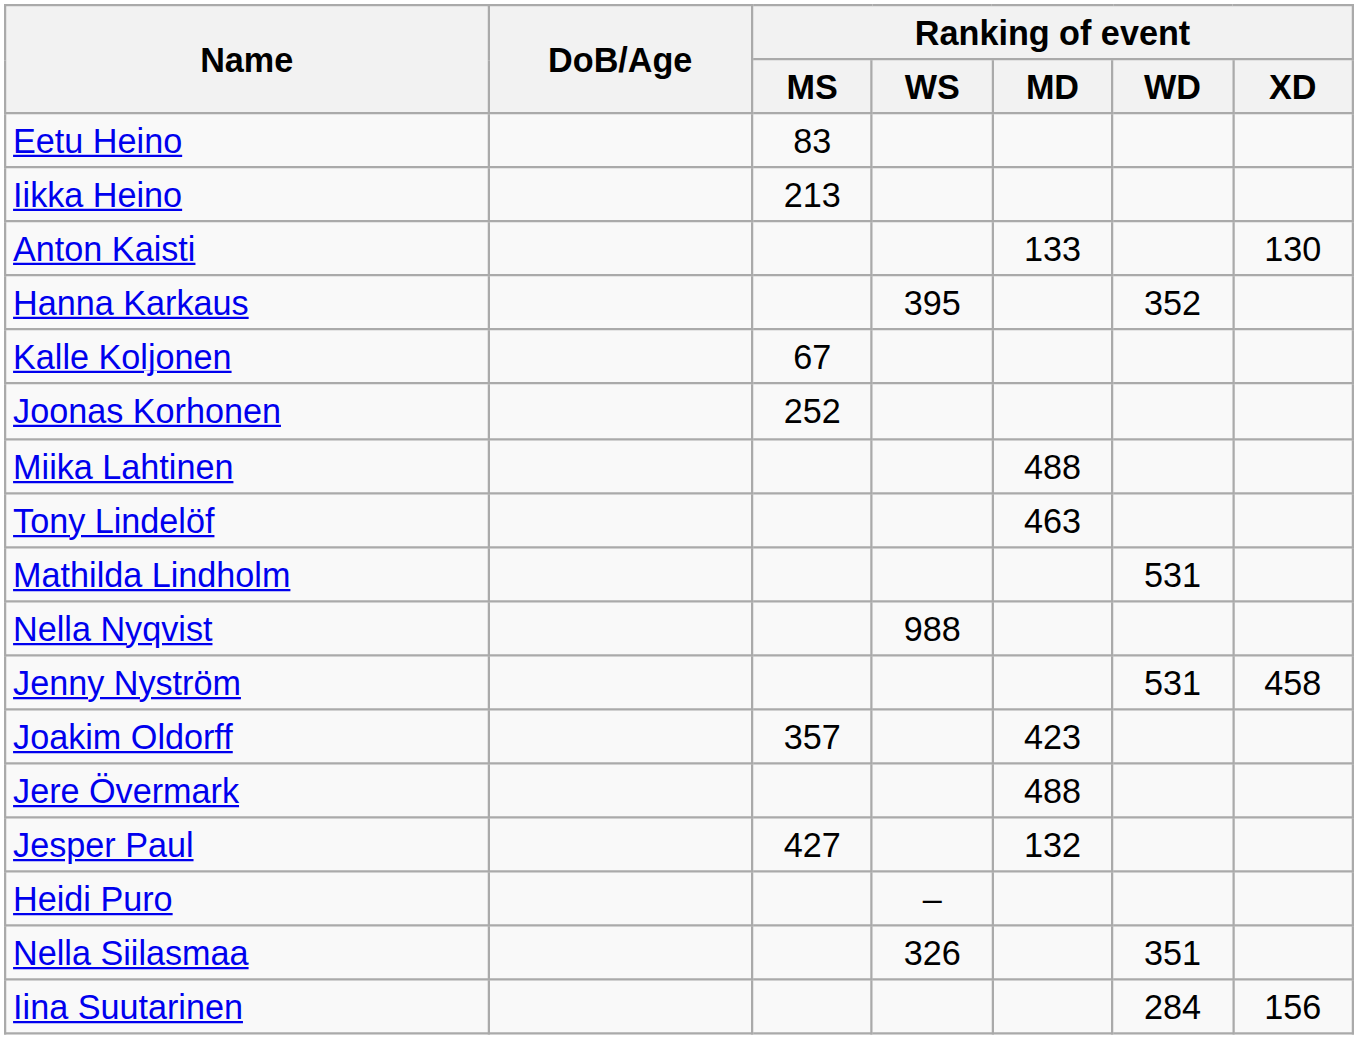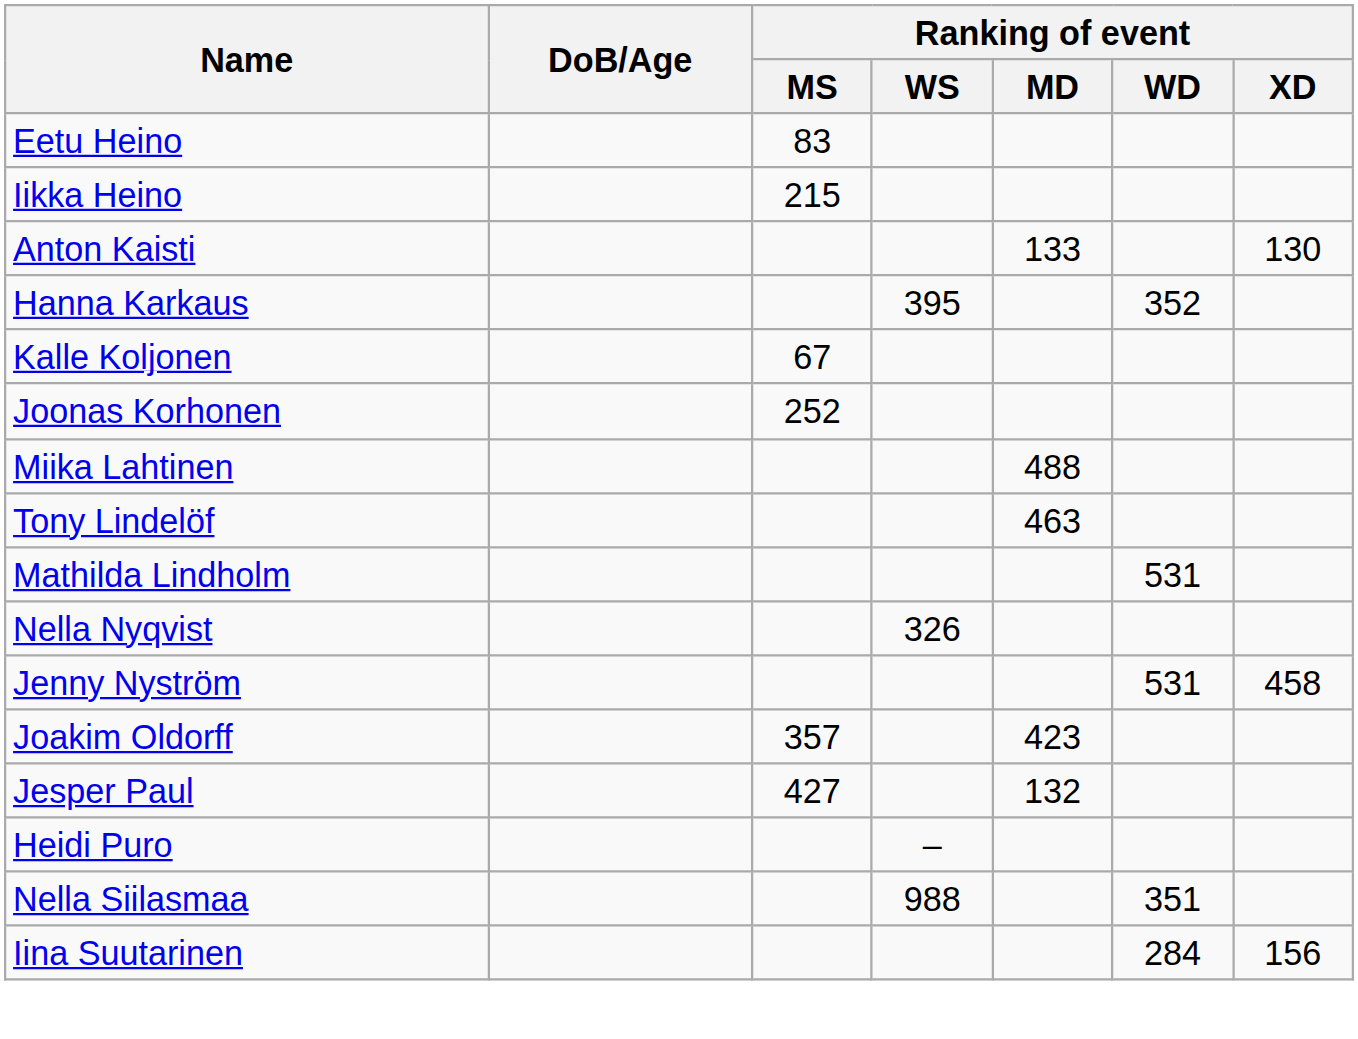Iikka Heino | Ranking of event / MS: 213 -> 215
Nella Nyqvist | Ranking of event / WS: 988 -> 326
- row: Jere Övermark | 488
Nella Siilasmaa | Ranking of event / WS: 326 -> 988
